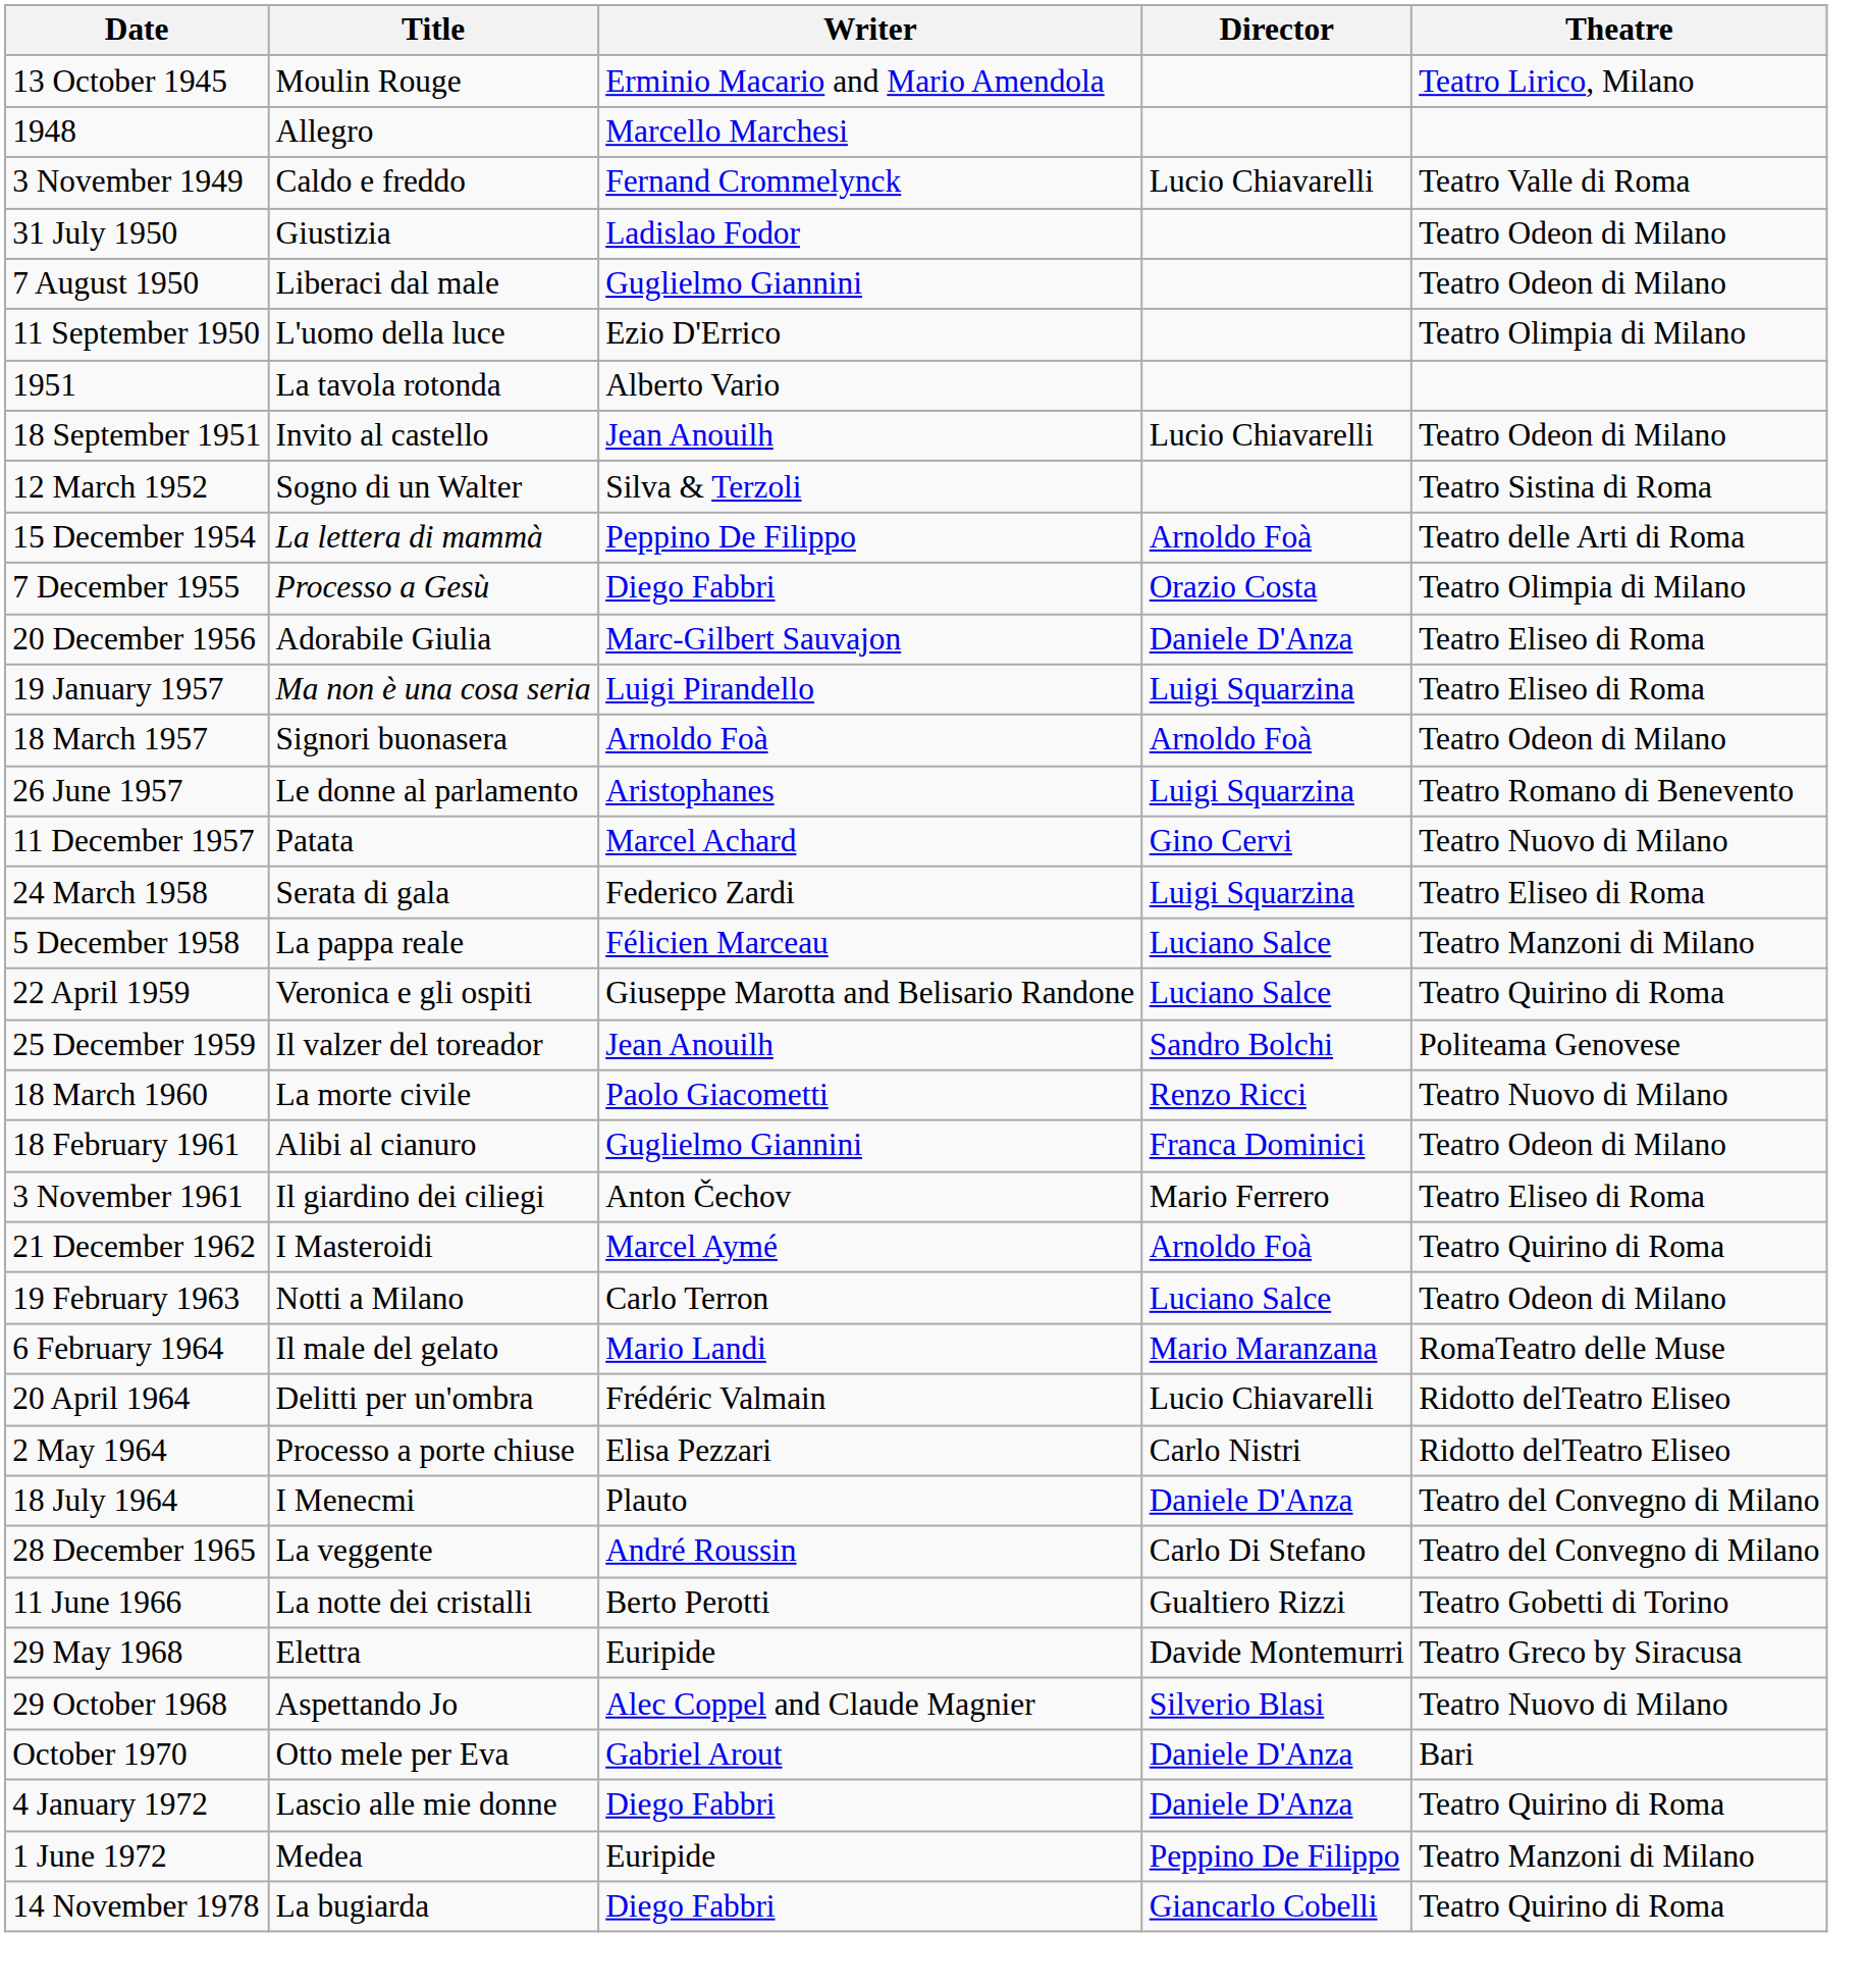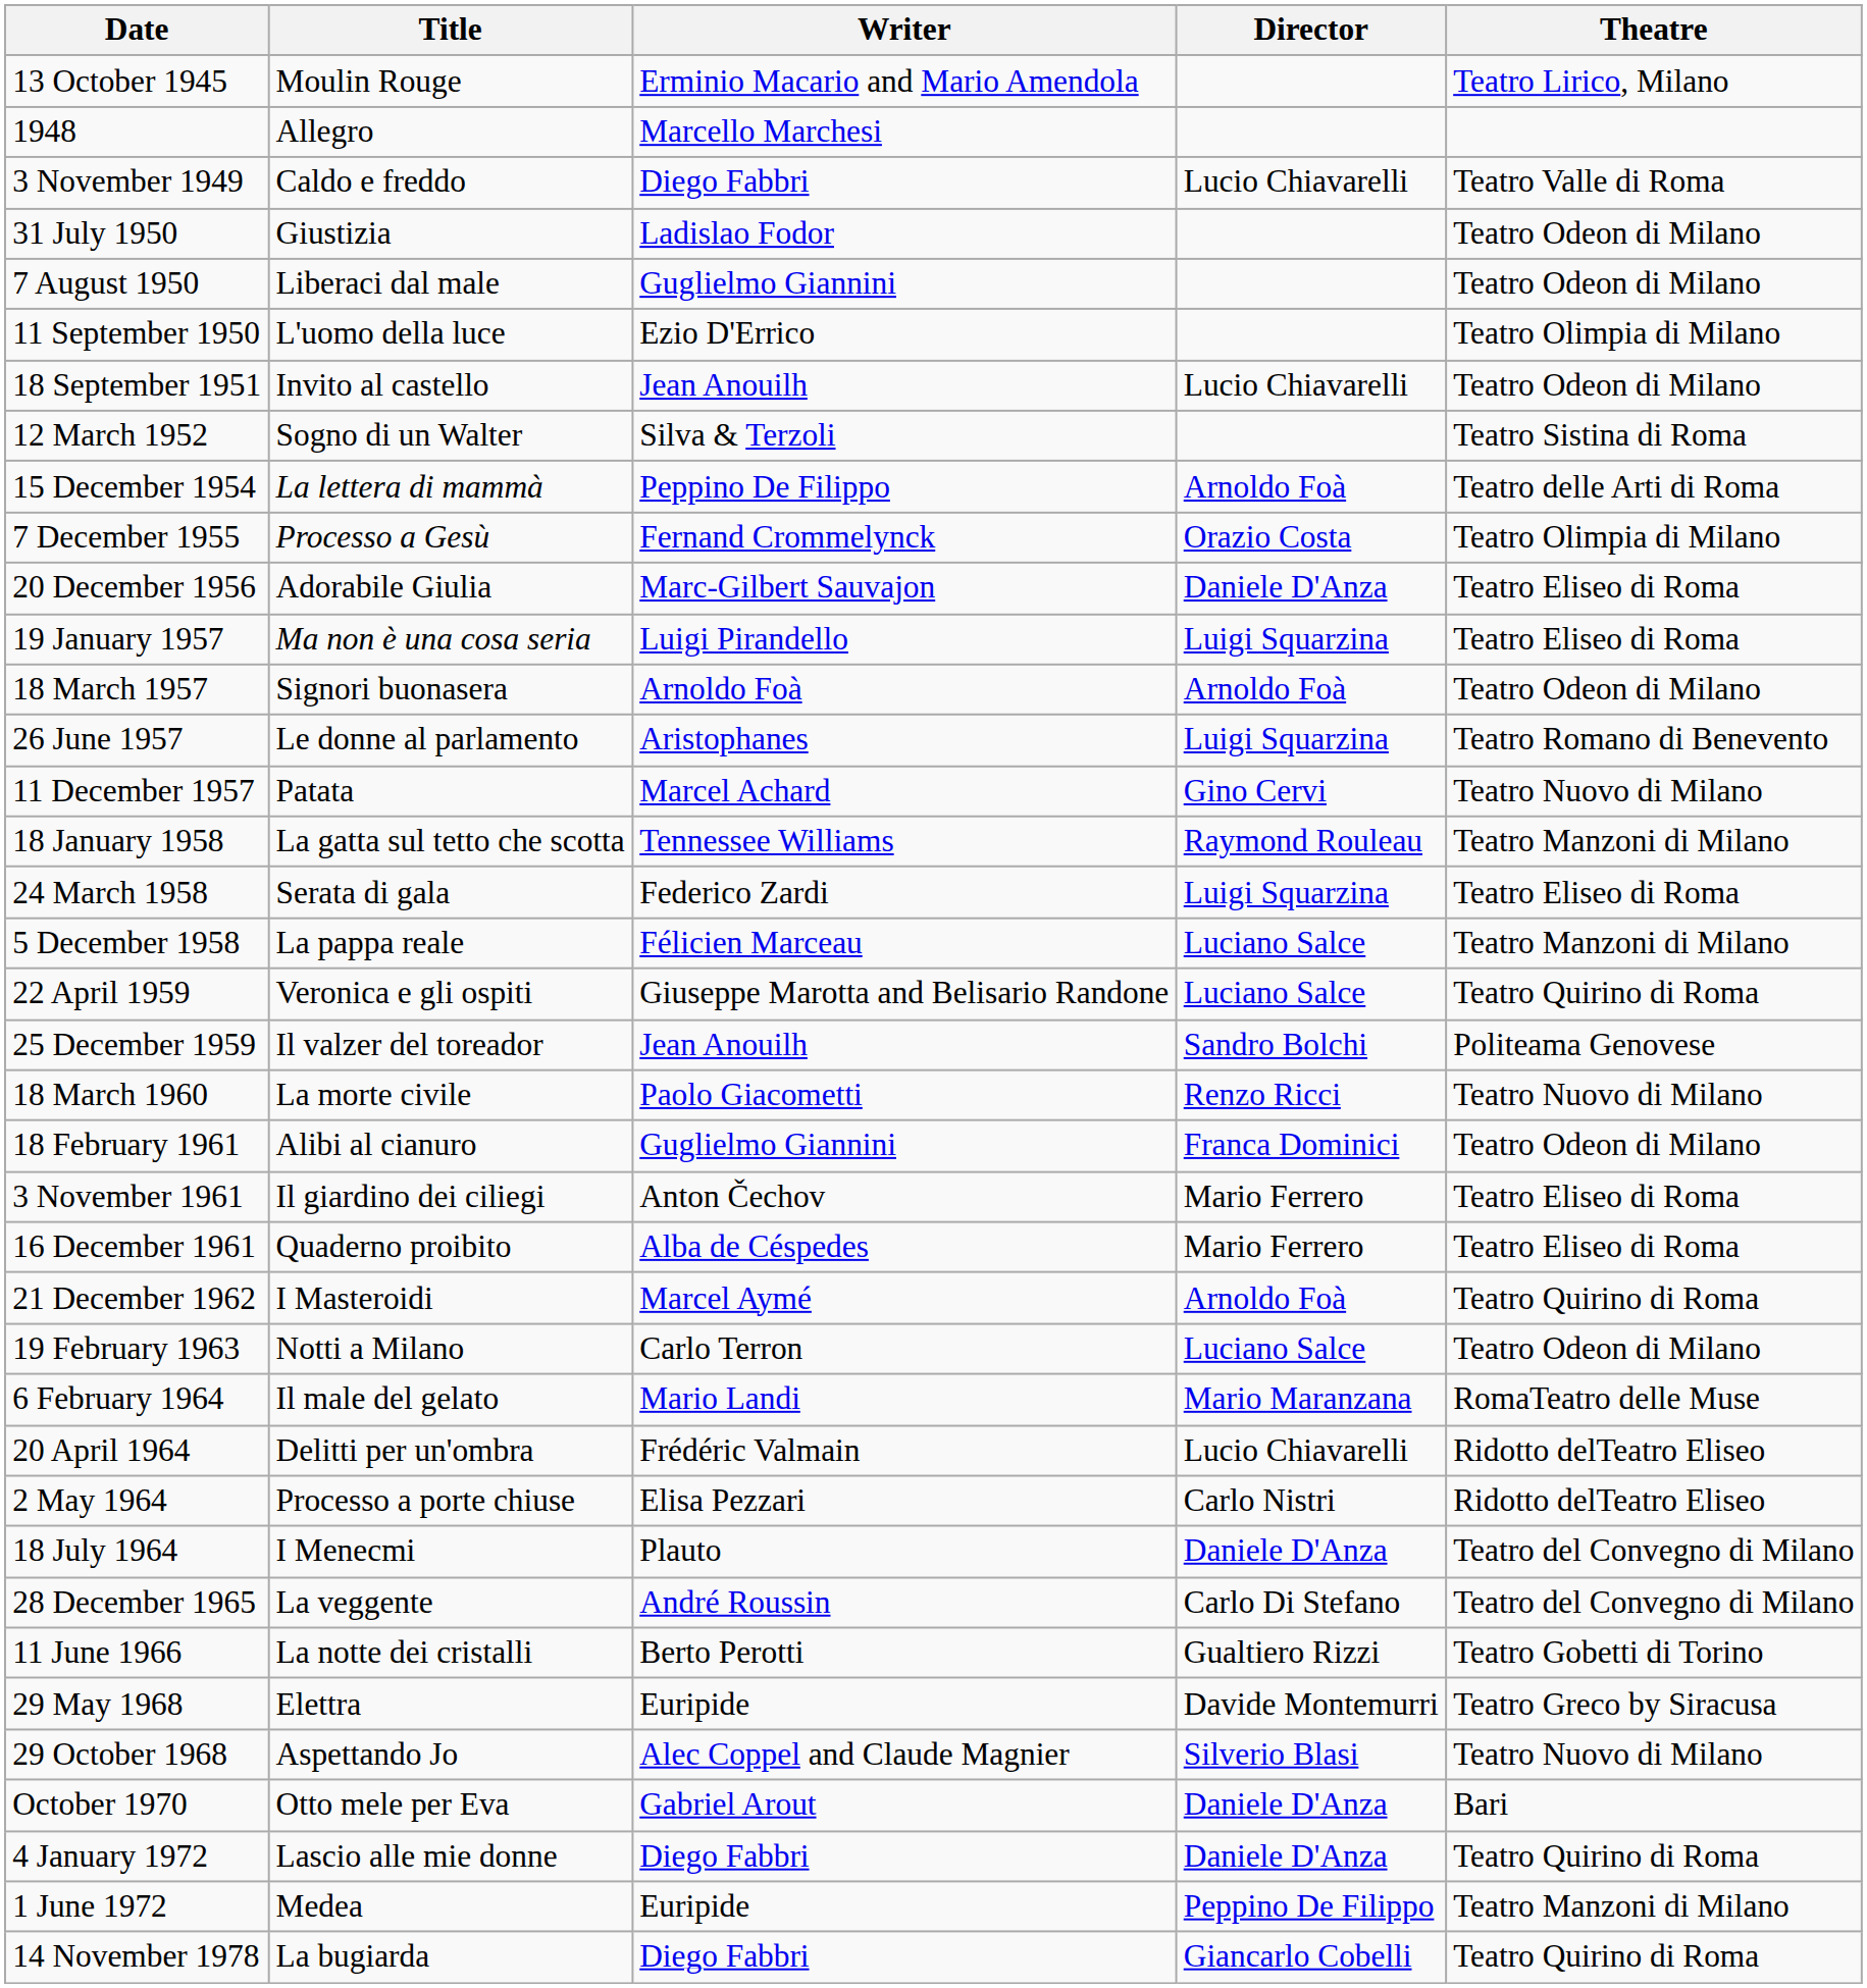3 November 1949 | Writer: Fernand Crommelynck -> Diego Fabbri
- row: 1951 | La tavola rotonda | Alberto Vario
7 December 1955 | Writer: Diego Fabbri -> Fernand Crommelynck
+ row: 18 January 1958 | La gatta sul tetto che scotta | Tennessee Williams | Raymond Rouleau | Teatro Manzoni di Milano
+ row: 16 December 1961 | Quaderno proibito | Alba de Céspedes | Mario Ferrero | Teatro Eliseo di Roma
